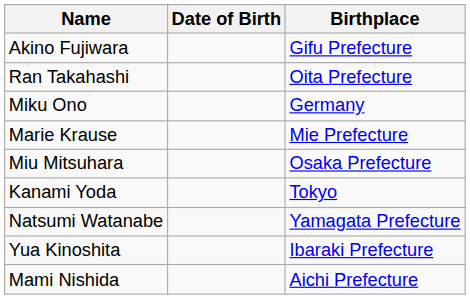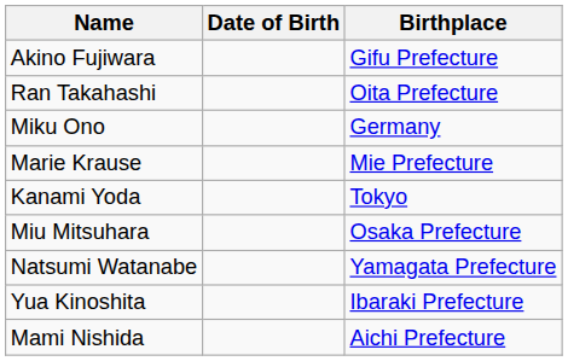rows swapped: Miu Mitsuhara <-> Kanami Yoda
